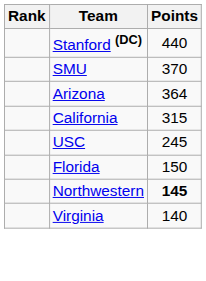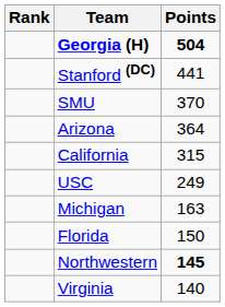+ row: Georgia (H) | 504
Stanford (DC) | Points: 440 -> 441
USC | Points: 245 -> 249
+ row: Michigan | 163
